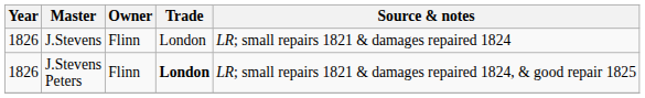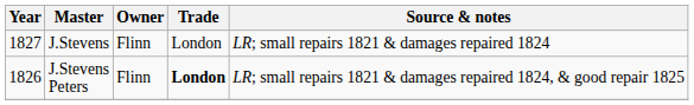J.Stevens | Year: 1826 -> 1827
